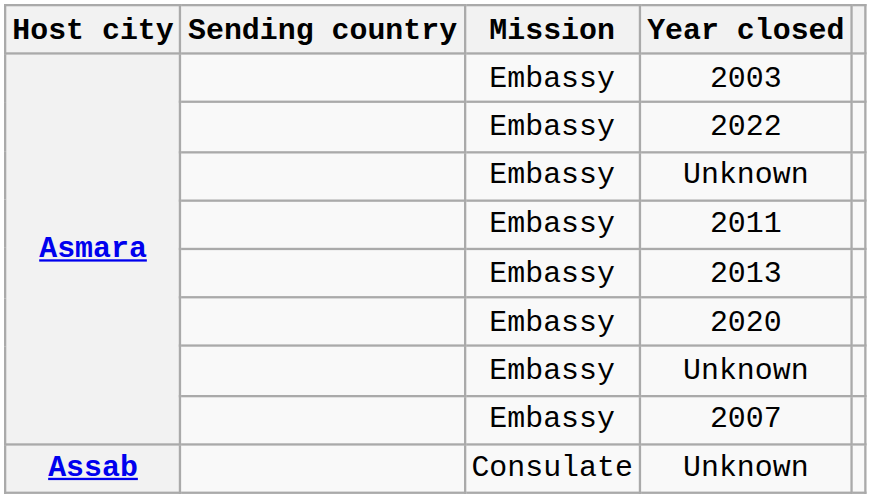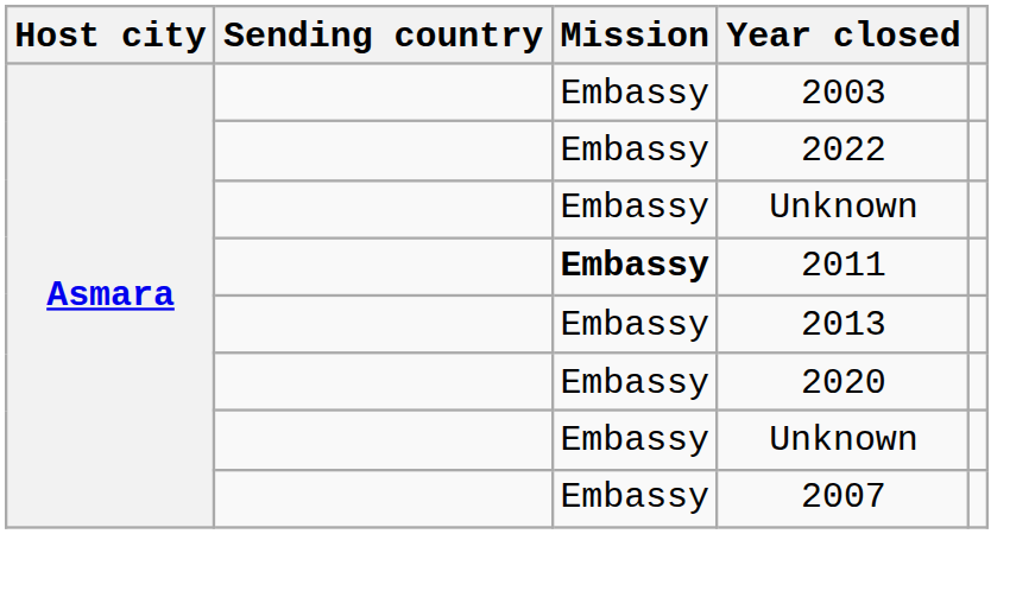2011 | Mission: normal -> bold
- row: Assab | Consulate | Unknown
